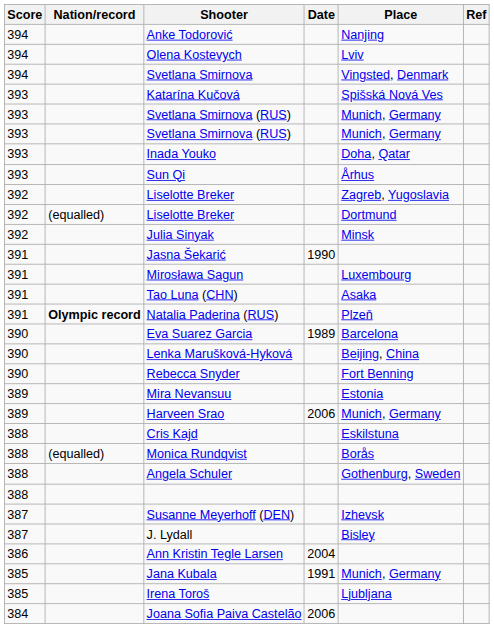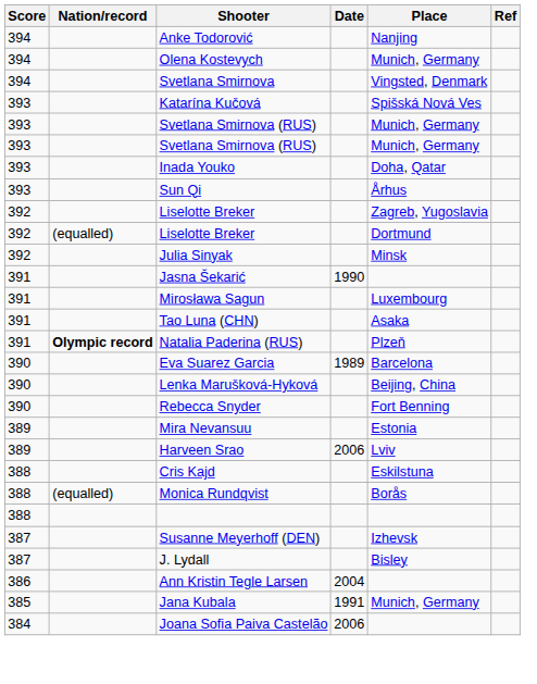Olena Kostevych | Place: Lviv -> Munich, Germany
Harveen Srao | Place: Munich, Germany -> Lviv
- row: 388 | Angela Schuler | Gothenburg, Sweden
- row: 385 | Irena Toroš | Ljubljana
